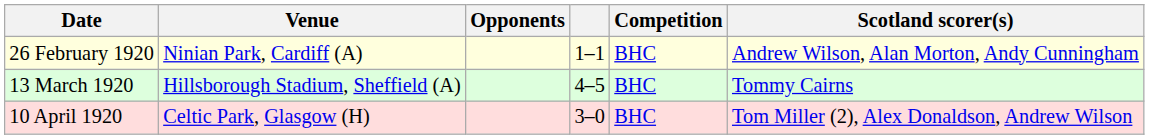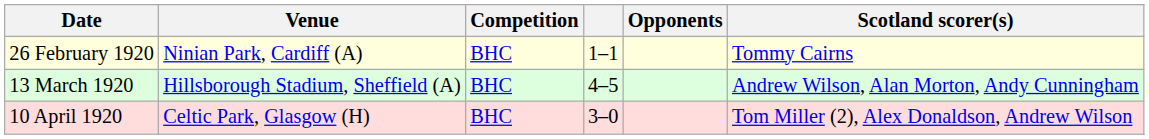columns swapped: Opponents <-> Competition
26 February 1920 | Scotland scorer(s): Andrew Wilson, Alan Morton, Andy Cunningham -> Tommy Cairns
13 March 1920 | Scotland scorer(s): Tommy Cairns -> Andrew Wilson, Alan Morton, Andy Cunningham
